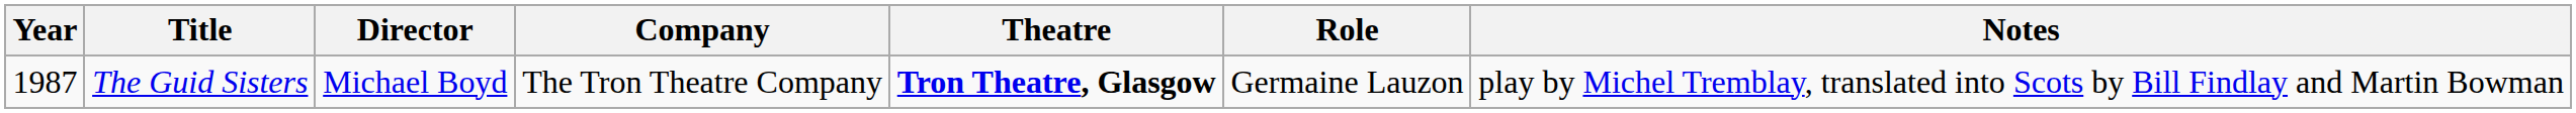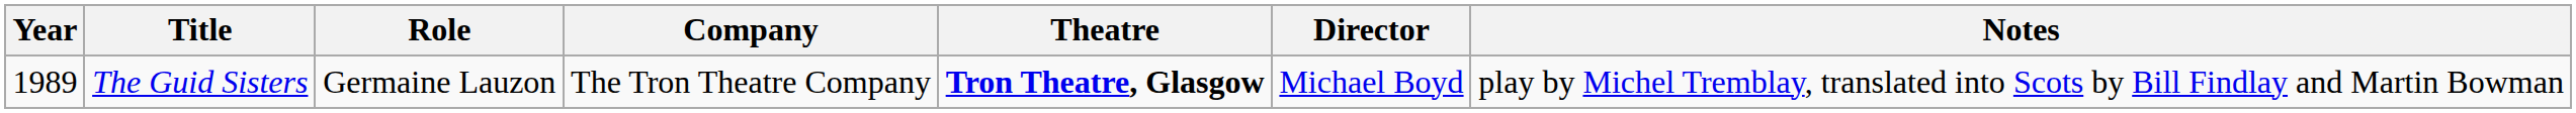columns swapped: Role <-> Director
The Guid Sisters | Year: 1987 -> 1989
